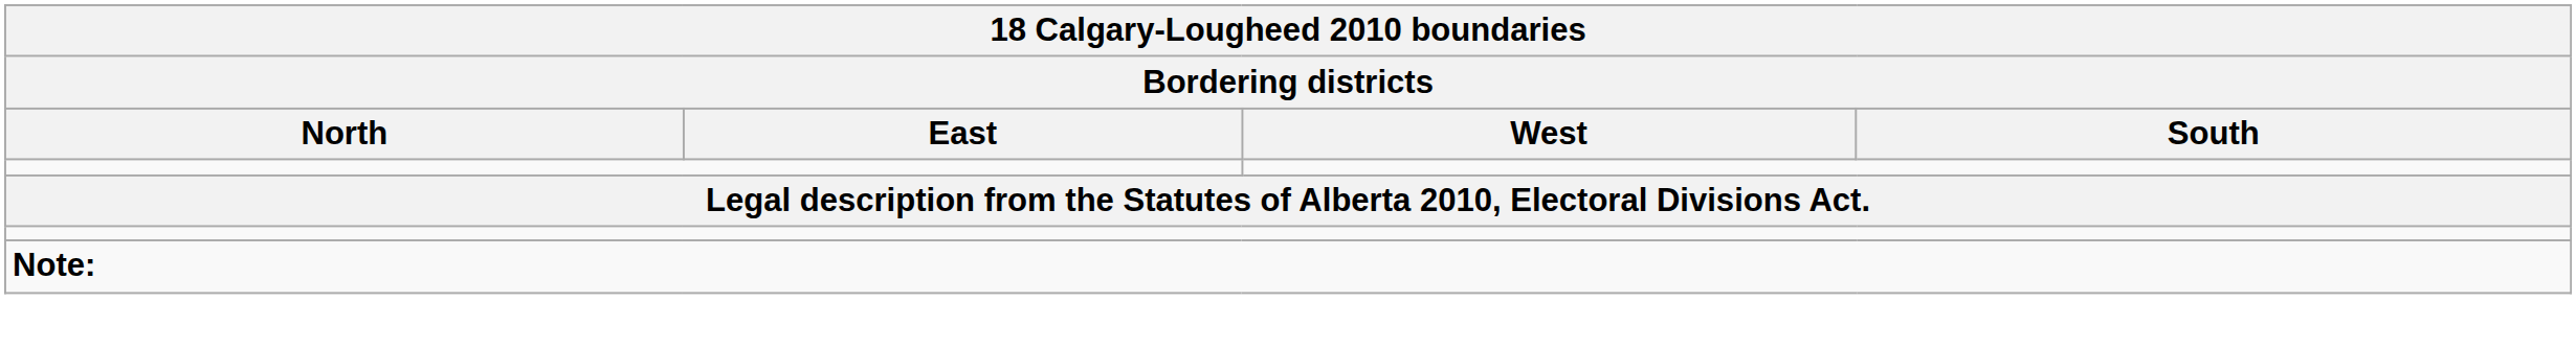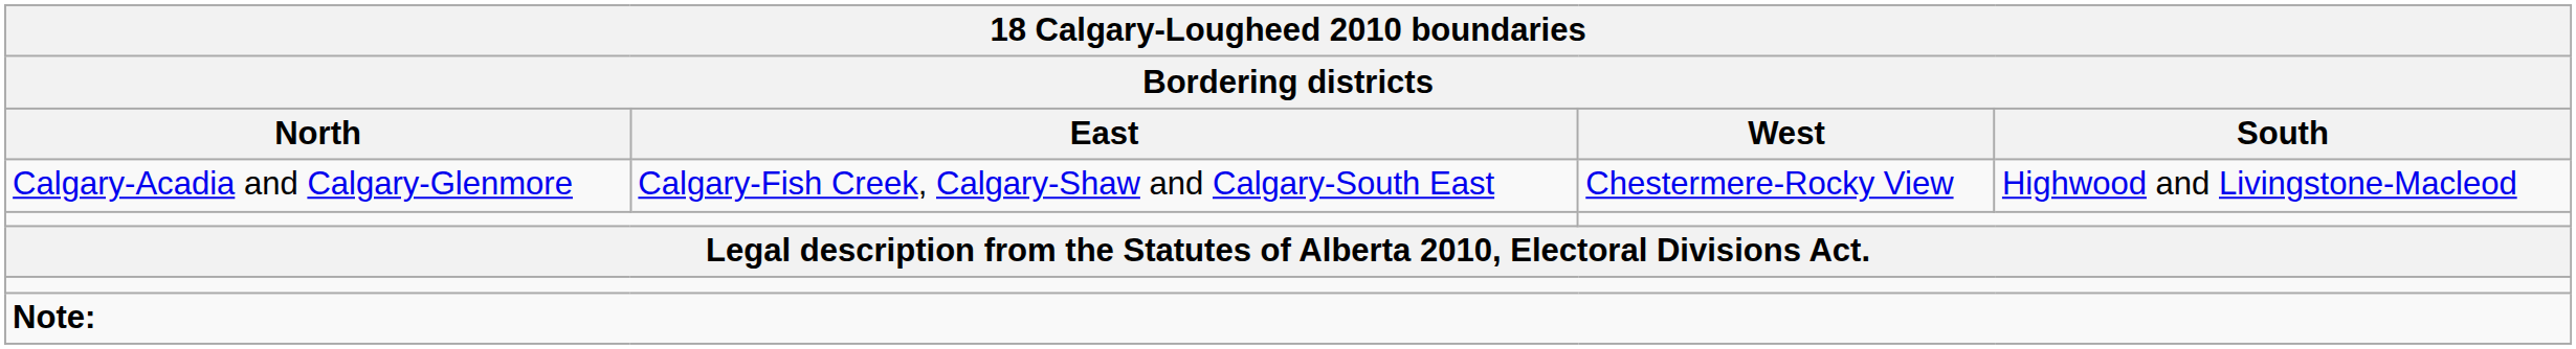+ row: Calgary-Acadia and Calgary-Glenmore | Calgary-Fish Creek, Calgary-Shaw and Calgary-South East | Chestermere-Rocky View | Highwood and Livingstone-Macleod
